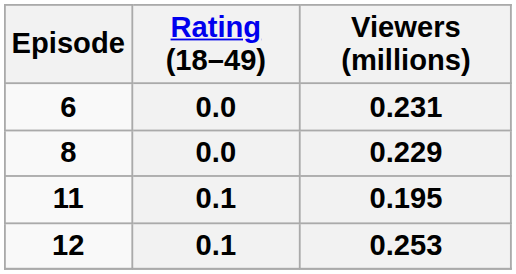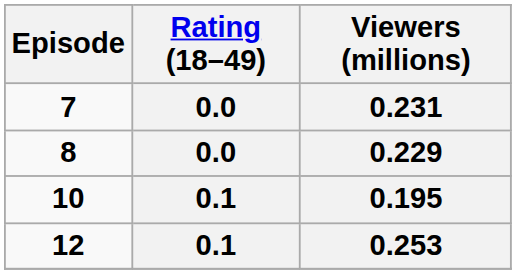0.231 | Episode: 6 -> 7
0.195 | Episode: 11 -> 10
